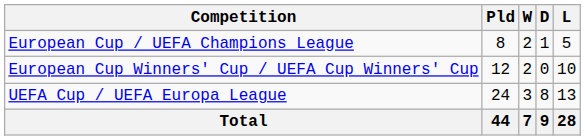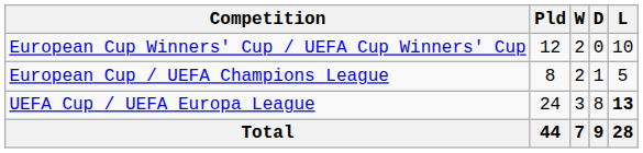rows swapped: European Cup / UEFA Champions League <-> European Cup Winners' Cup / UEFA Cup Winners' Cup
UEFA Cup / UEFA Europa League | L: normal -> bold
